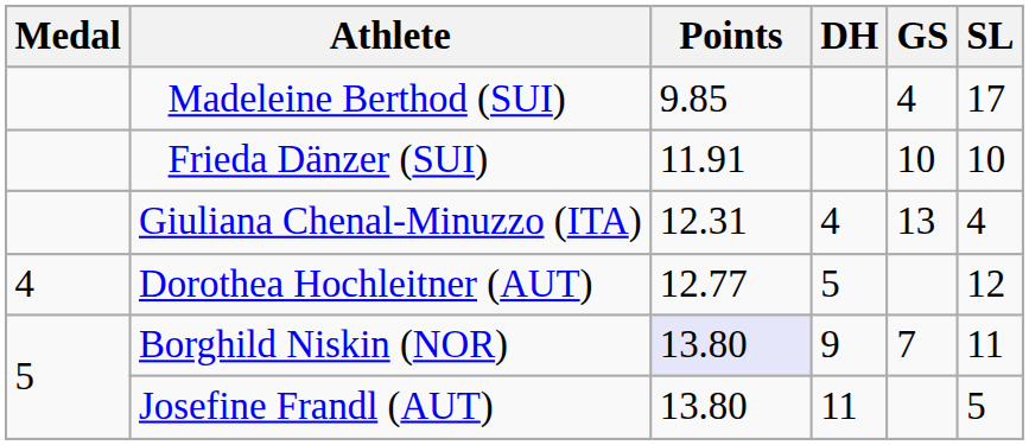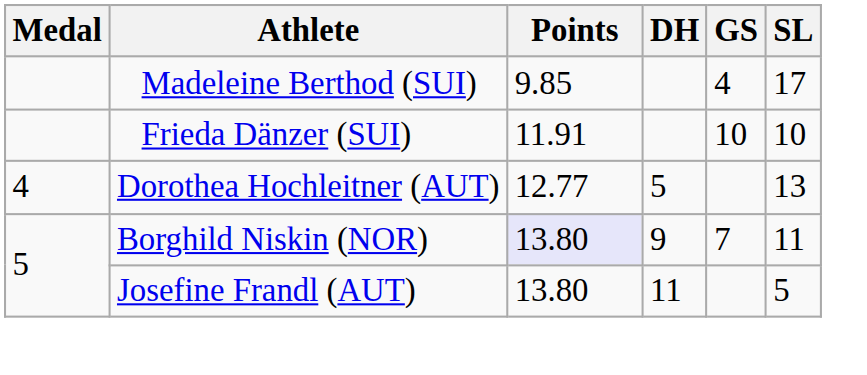- row: Giuliana Chenal-Minuzzo (ITA) | 12.31 | 4 | 13 | 4
Dorothea Hochleitner (AUT) | SL: 12 -> 13
